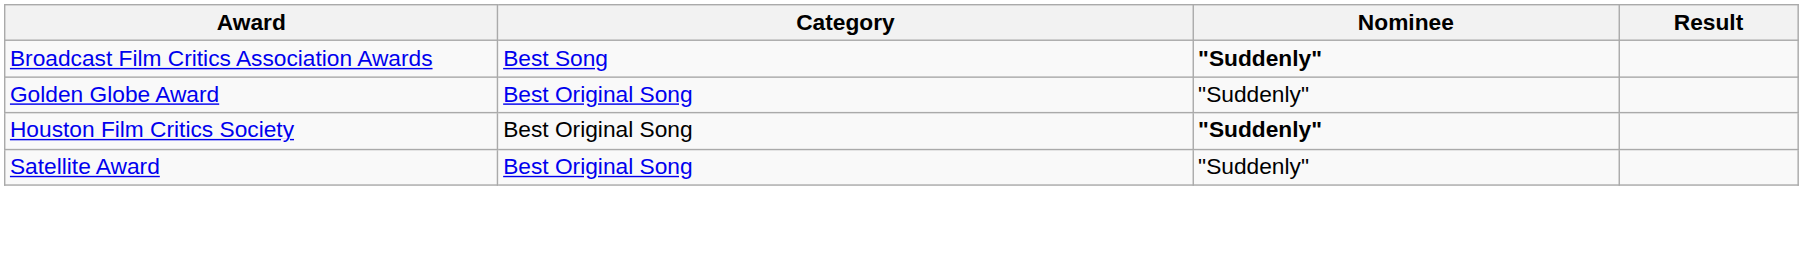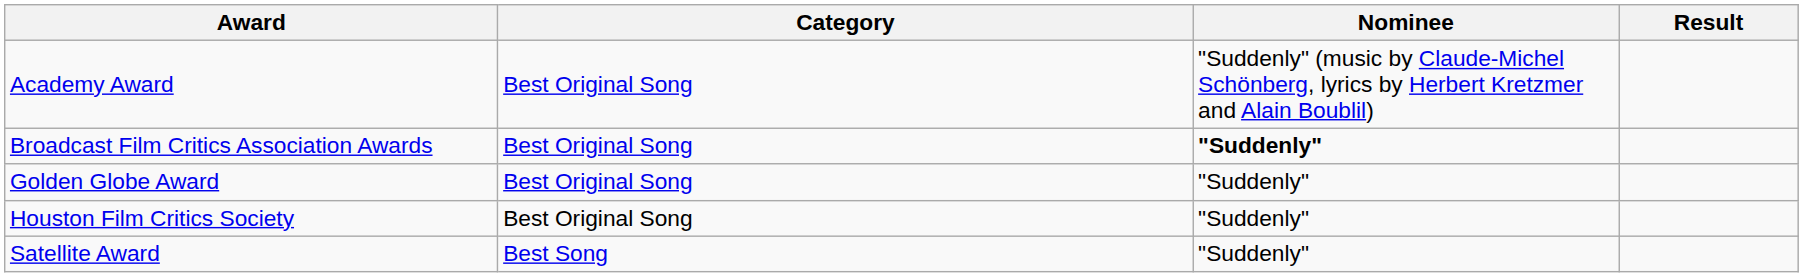+ row: Academy Award | Best Original Song | "Suddenly" (music by Claude-Michel Schönberg, lyrics by Herbert Kretzmer and Alain Boublil)
Broadcast Film Critics Association Awards | Category: Best Song -> Best Original Song
Houston Film Critics Society | Nominee: bold -> normal
Satellite Award | Category: Best Original Song -> Best Song
